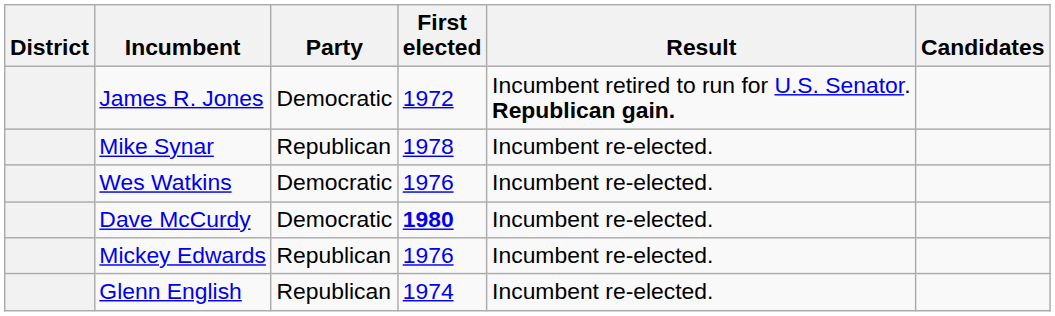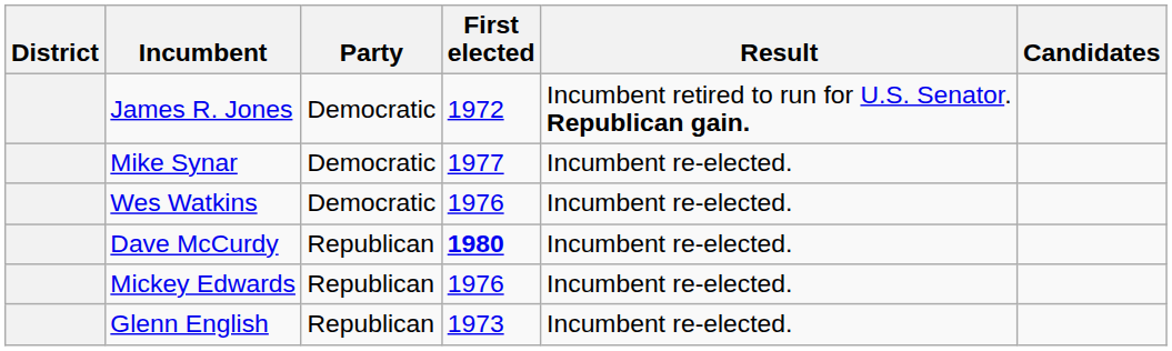Mike Synar | Party: Republican -> Democratic
Mike Synar | First elected: 1978 -> 1977
Dave McCurdy | Party: Democratic -> Republican
Glenn English | First elected: 1974 -> 1973
